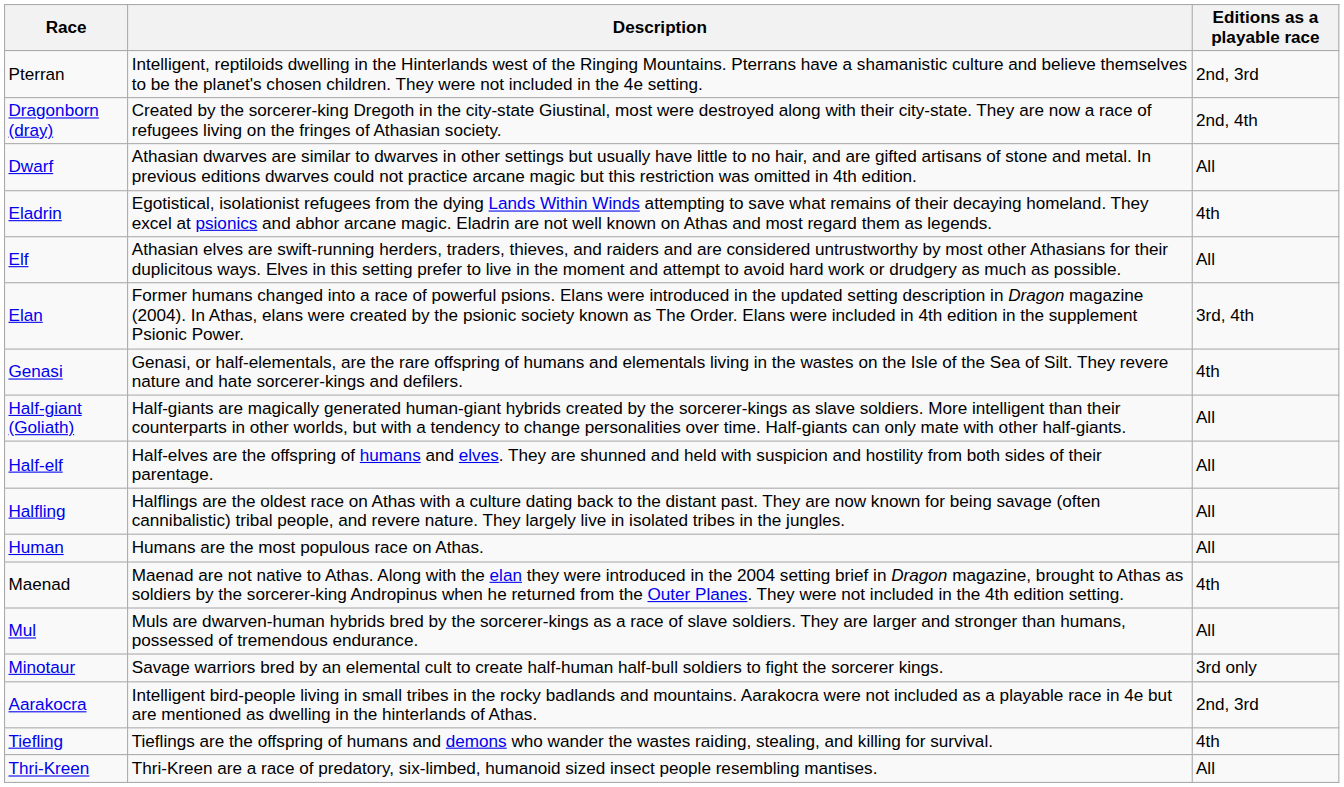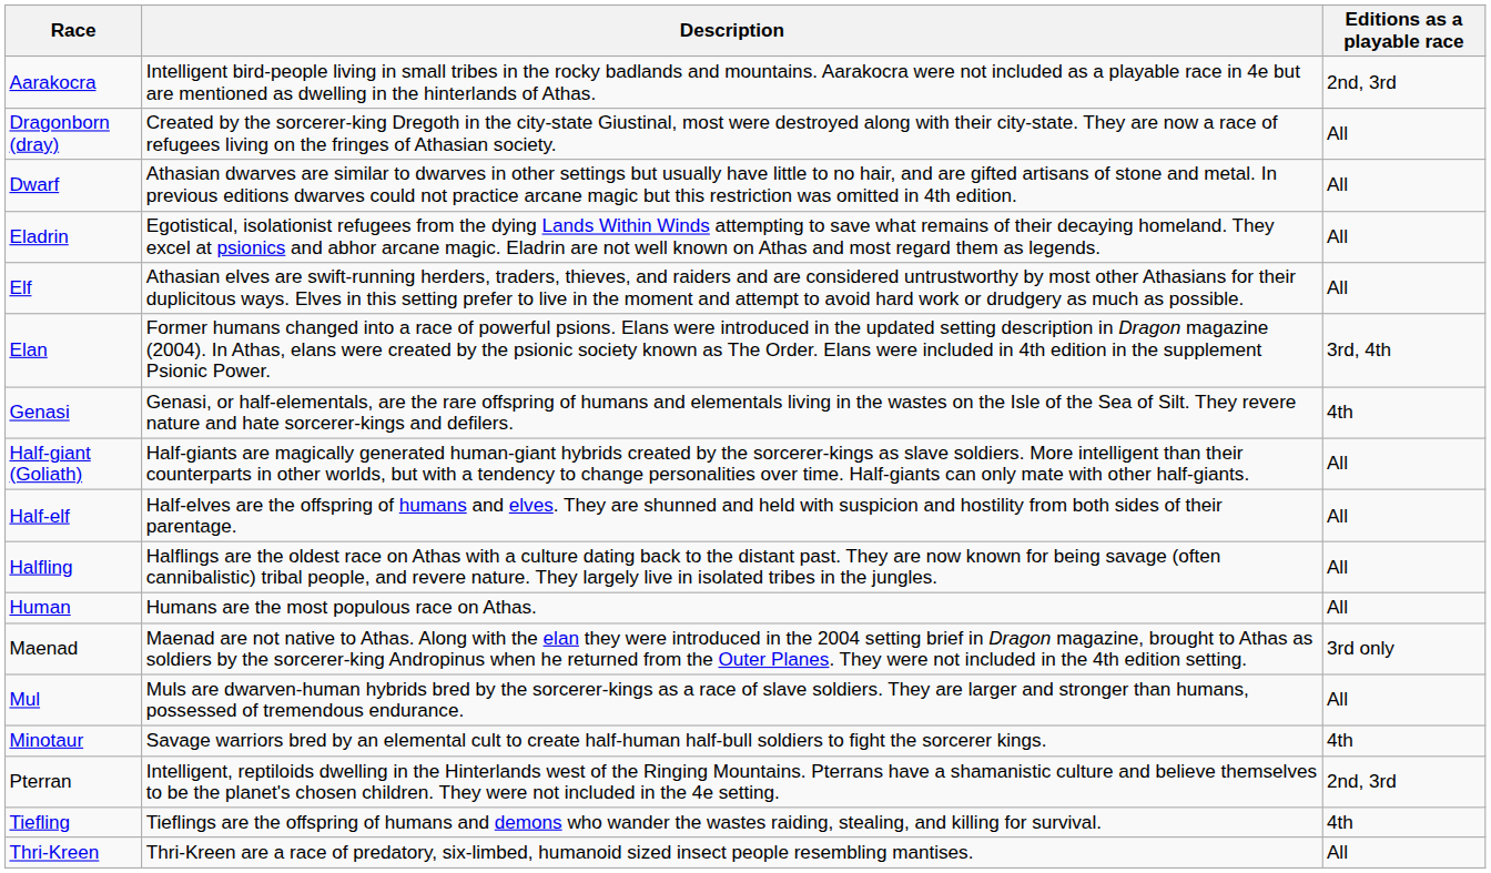rows swapped: Aarakocra <-> Pterran
Dragonborn (dray) | Editions as a playable race: 2nd, 4th -> All
Eladrin | Editions as a playable race: 4th -> All
Maenad | Editions as a playable race: 4th -> 3rd only
Minotaur | Editions as a playable race: 3rd only -> 4th
